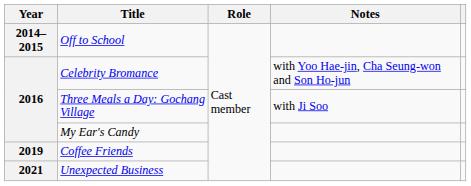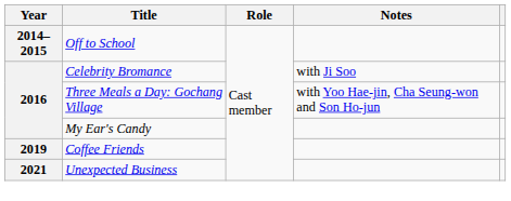Celebrity Bromance | Notes: with Yoo Hae-jin, Cha Seung-won and Son Ho-jun -> with Ji Soo
Three Meals a Day: Gochang Village | Notes: with Ji Soo -> with Yoo Hae-jin, Cha Seung-won and Son Ho-jun
